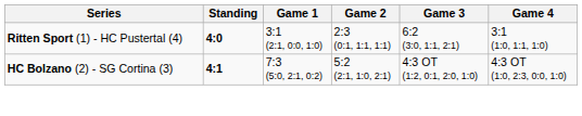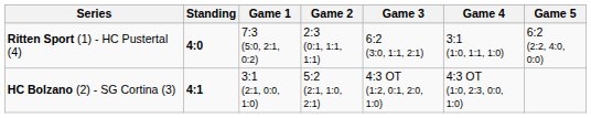+ column: Game 5 | 6:2 (2:2, 4:0, 0:0)
Ritten Sport (1) - HC Pustertal (4) | Game 1: 3:1 (2:1, 0:0, 1:0) -> 7:3 (5:0, 2:1, 0:2)
HC Bolzano (2) - SG Cortina (3) | Game 1: 7:3 (5:0, 2:1, 0:2) -> 3:1 (2:1, 0:0, 1:0)
